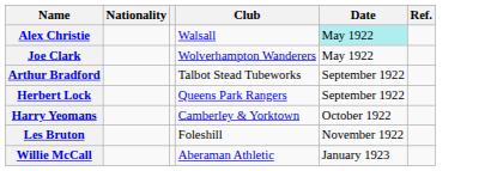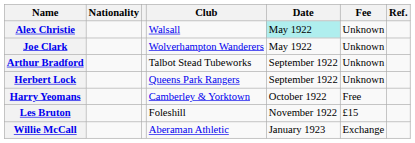+ column: Fee | Unknown | Unknown | Unknown | Unknown | Free | £15 | Exchange
